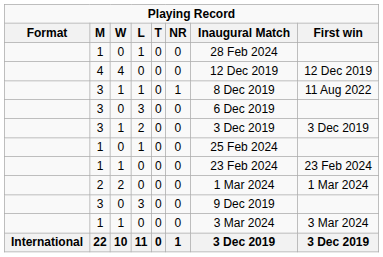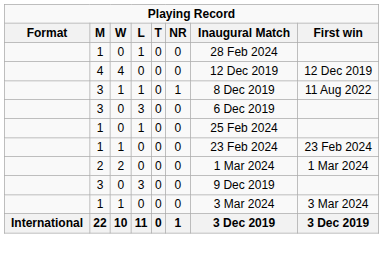- row: 3 | 1 | 2 | 0 | 0 | 3 Dec 2019 | 3 Dec 2019
